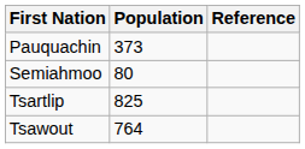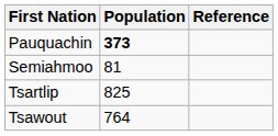Pauquachin | Population: normal -> bold
Semiahmoo | Population: 80 -> 81
